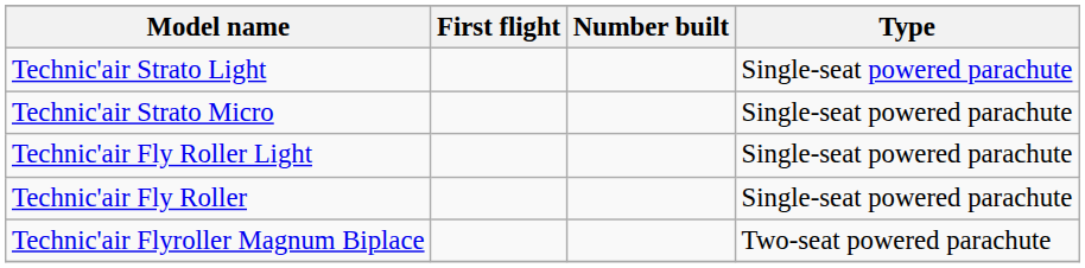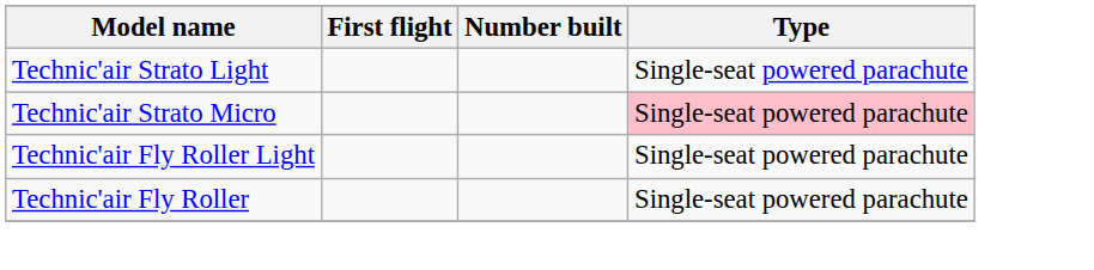Technic'air Strato Micro | Type: no background -> pink background
- row: Technic'air Flyroller Magnum Biplace | Two-seat powered parachute
